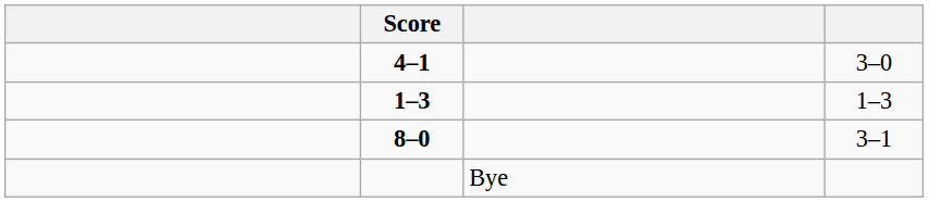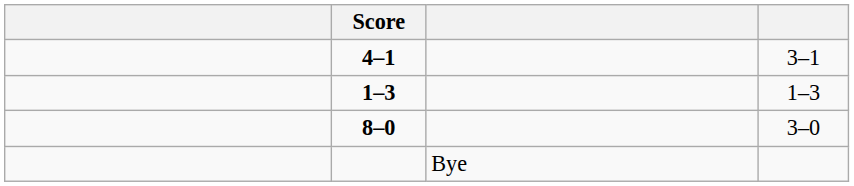4–1 | column 4: 3–0 -> 3–1
8–0 | column 4: 3–1 -> 3–0
